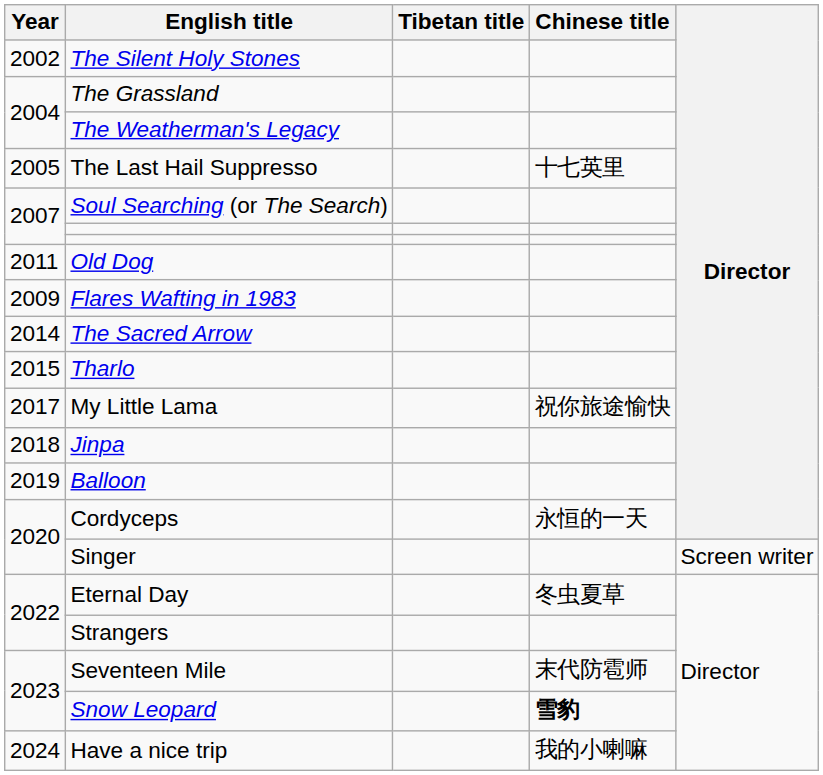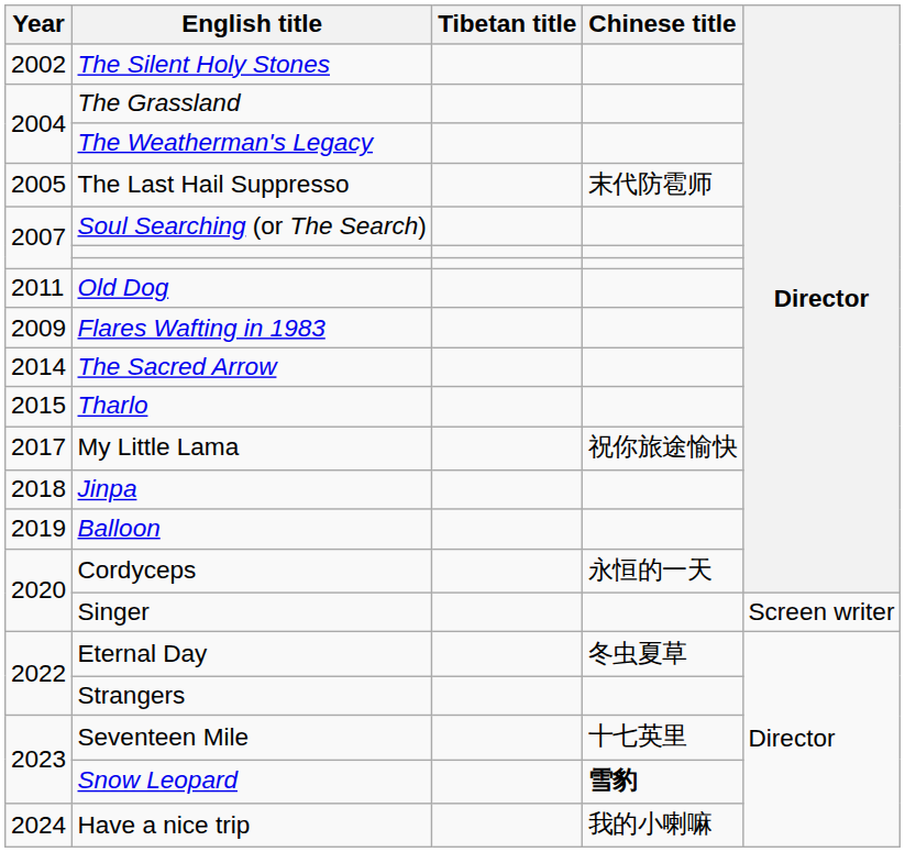The Last Hail Suppresso | Chinese title: 十七英里 -> 末代防雹师
Seventeen Mile | Chinese title: 末代防雹师 -> 十七英里
